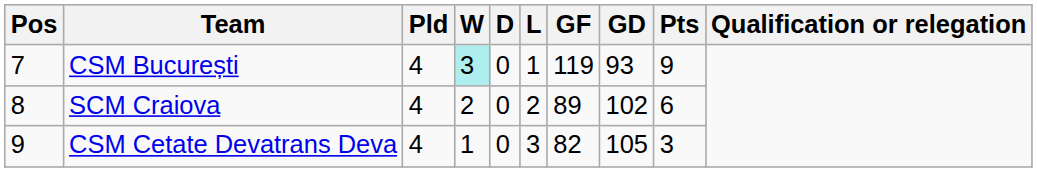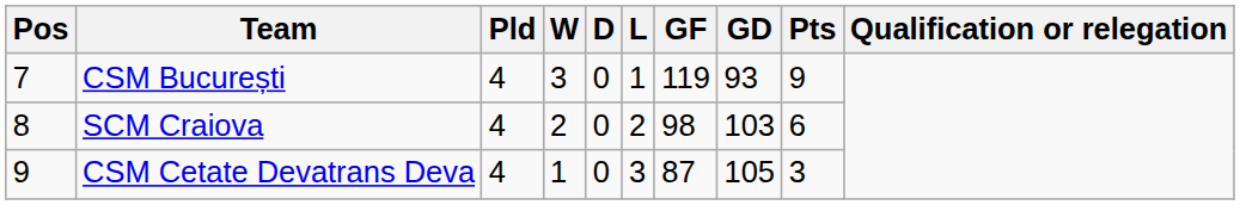CSM București | W: paleturquoise background -> no background
SCM Craiova | GF: 89 -> 98
SCM Craiova | GD: 102 -> 103
CSM Cetate Devatrans Deva | GF: 82 -> 87
